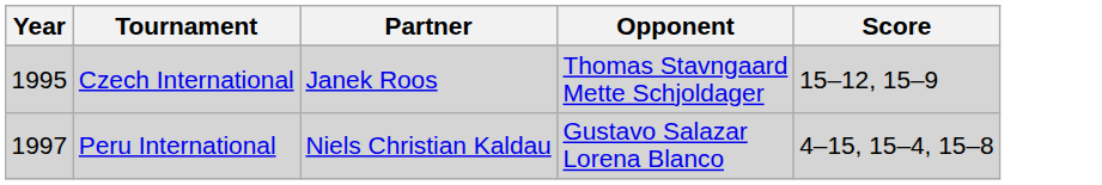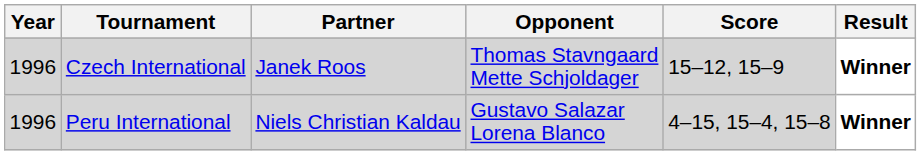+ column: Result | Winner | Winner
Czech International | Year: 1995 -> 1996
Peru International | Year: 1997 -> 1996
